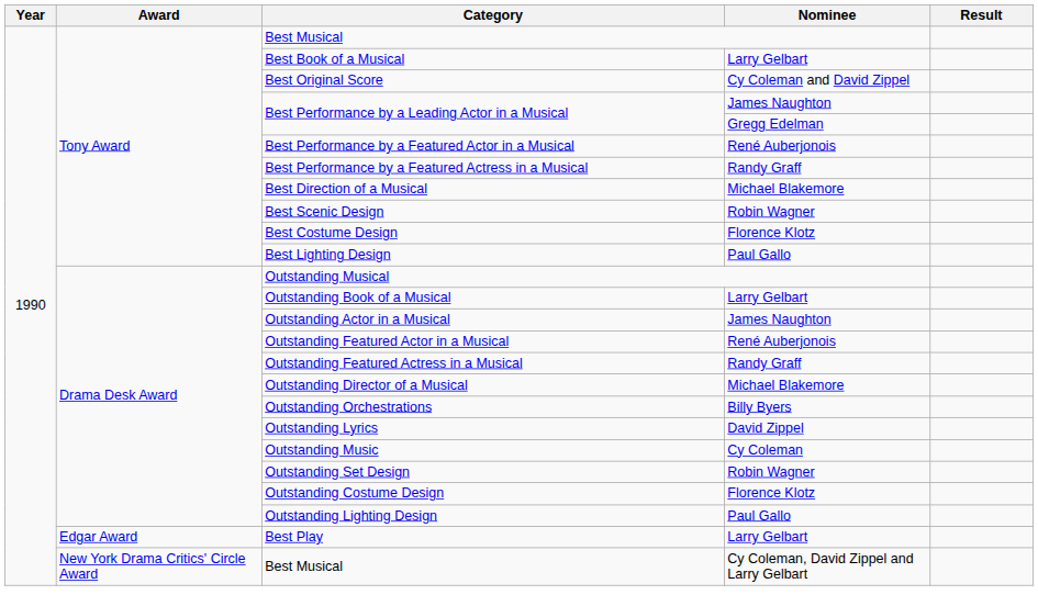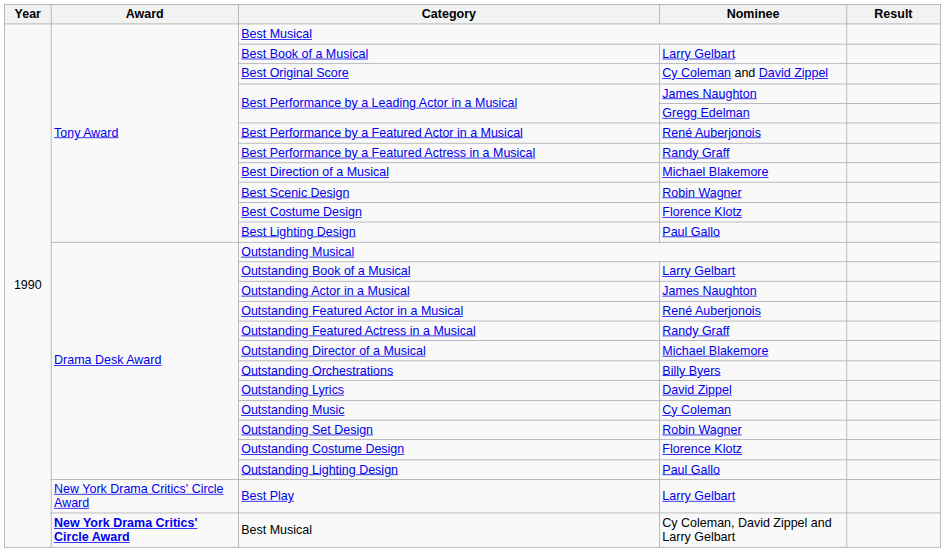Best Play | Award: Edgar Award -> New York Drama Critics' Circle Award
Best Musical / Cy Coleman, David Zippel and Larry Gelbart | Award: normal -> bold
